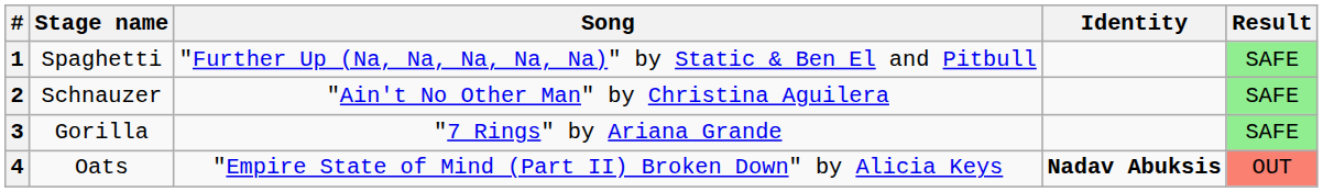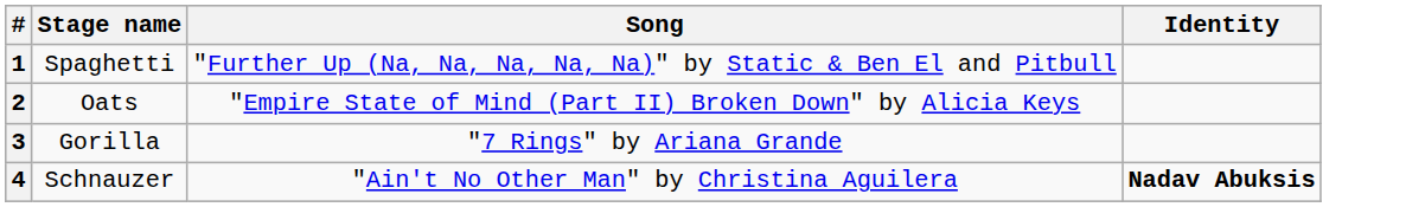- column: Result | SAFE | SAFE | SAFE | OUT
2 | Stage name: Schnauzer -> Oats
2 | Song: "Ain't No Other Man" by Christina Aguilera -> "Empire State of Mind (Part II) Broken Down" by Alicia Keys
4 | Stage name: Oats -> Schnauzer
4 | Song: "Empire State of Mind (Part II) Broken Down" by Alicia Keys -> "Ain't No Other Man" by Christina Aguilera
